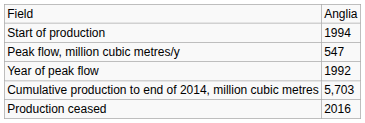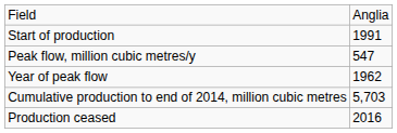Start of production | column 2: 1994 -> 1991
Year of peak flow | column 2: 1992 -> 1962
